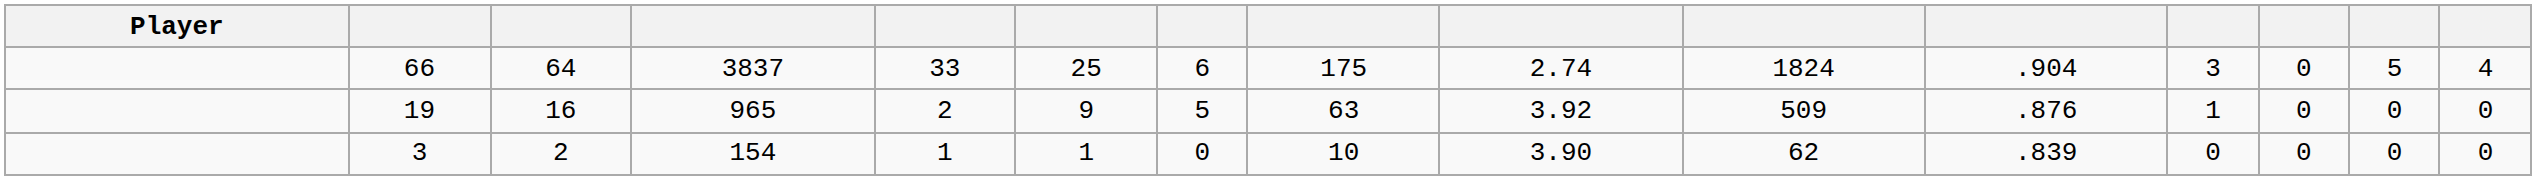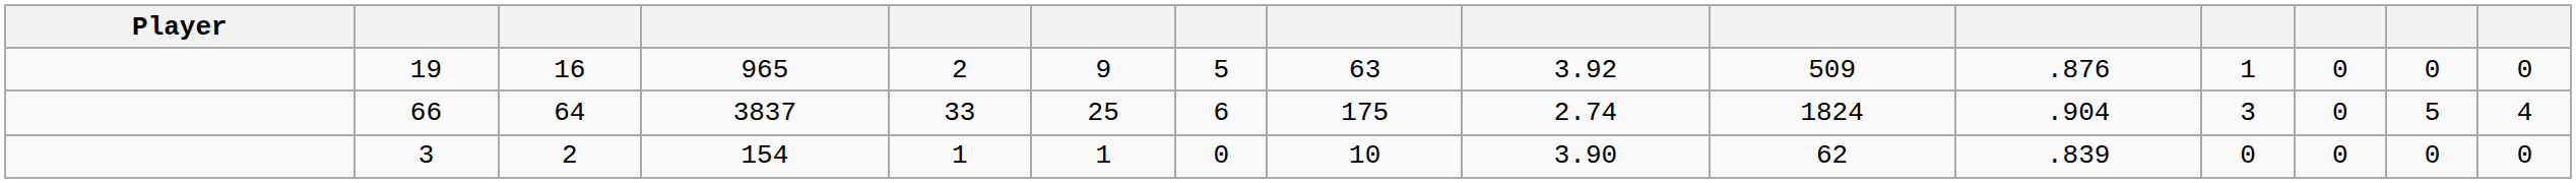rows swapped: 66 <-> 19
